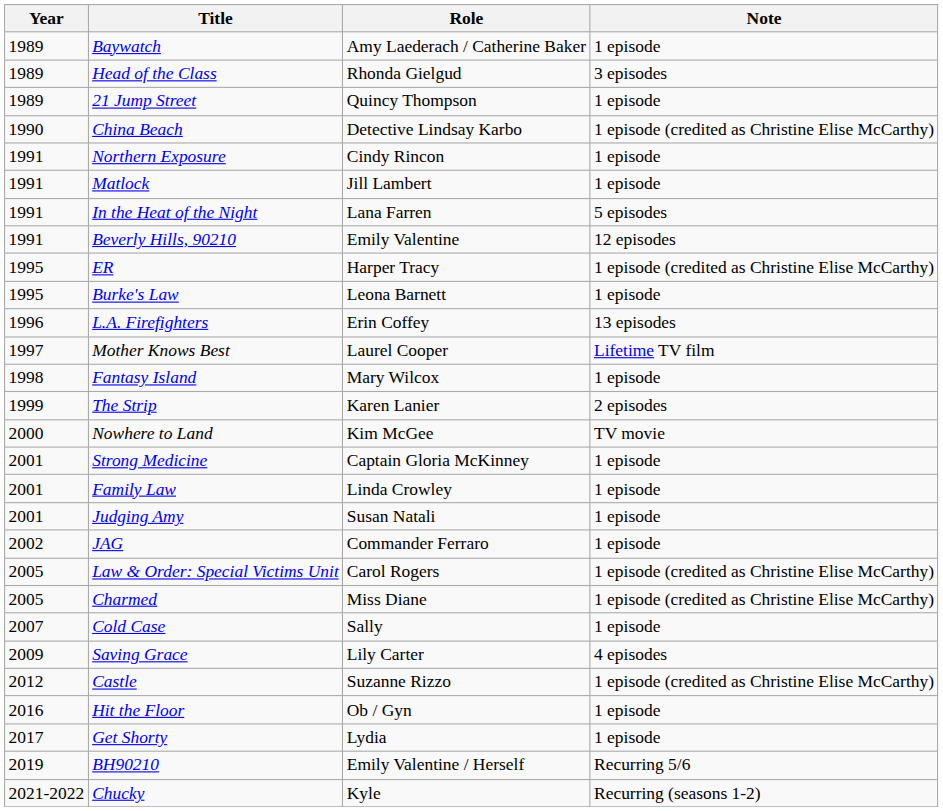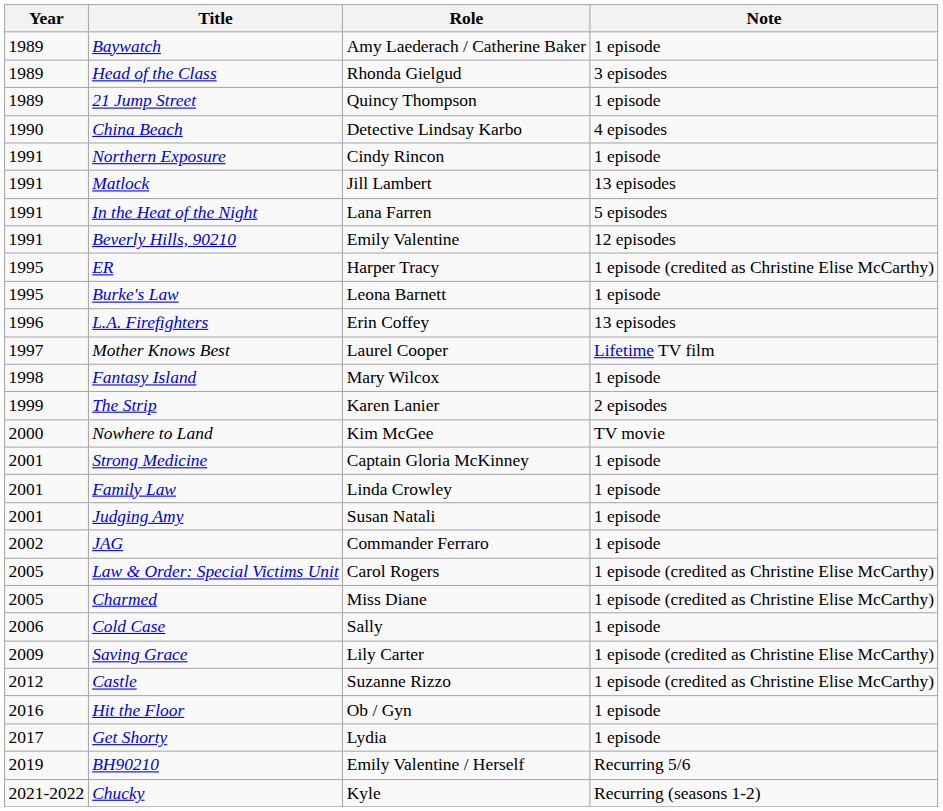China Beach | Note: 1 episode (credited as Christine Elise McCarthy) -> 4 episodes
Matlock | Note: 1 episode -> 13 episodes
Cold Case | Year: 2007 -> 2006
Saving Grace | Note: 4 episodes -> 1 episode (credited as Christine Elise McCarthy)
